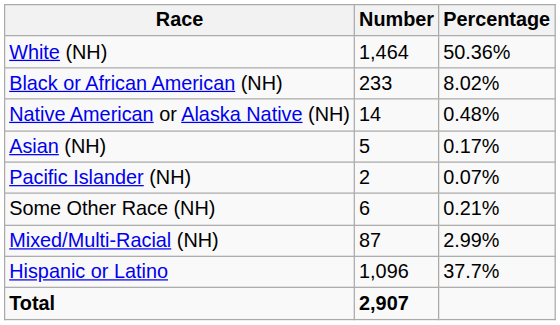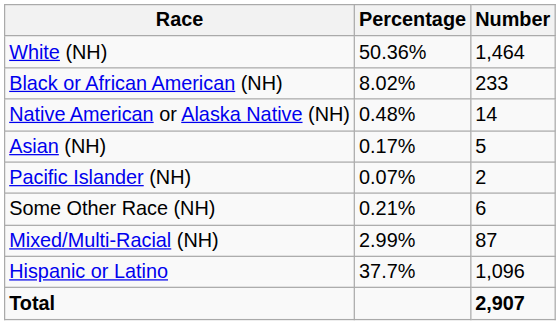columns swapped: Number <-> Percentage
